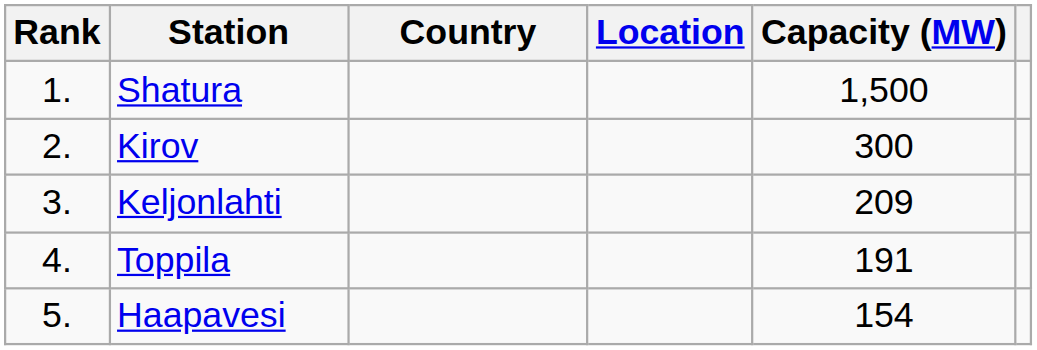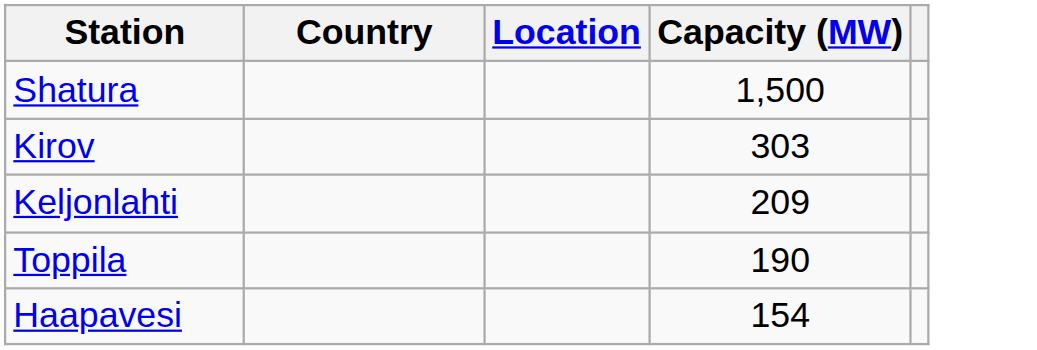- column: Rank | 1. | 2. | 3. | 4. | 5.
Kirov | Capacity (MW): 300 -> 303
Toppila | Capacity (MW): 191 -> 190
